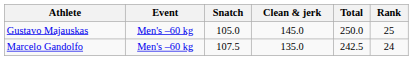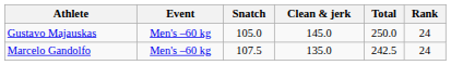Gustavo Majauskas | Rank: 25 -> 24
